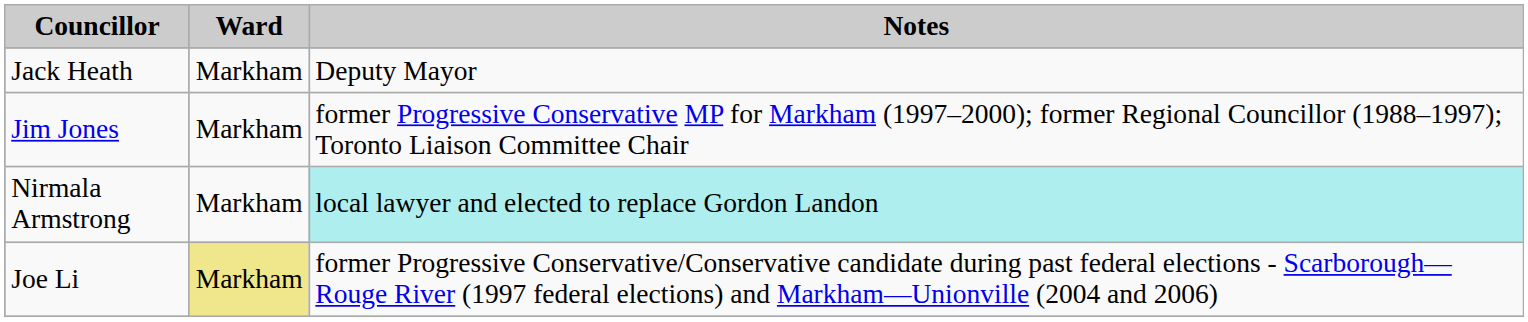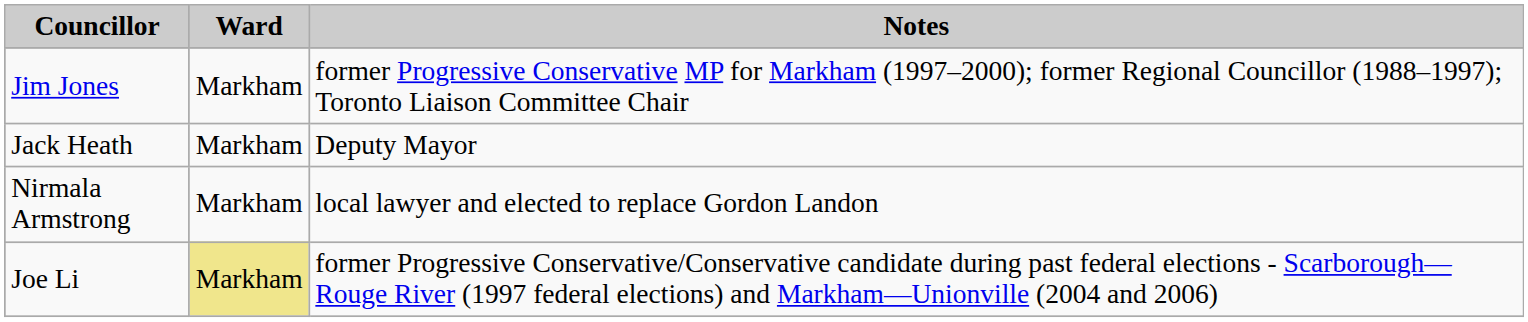rows swapped: Jack Heath <-> Jim Jones
Nirmala Armstrong | Notes: paleturquoise background -> no background
